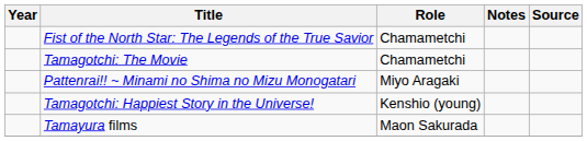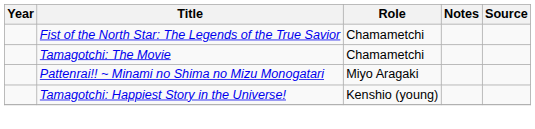- row: Tamayura films | Maon Sakurada
